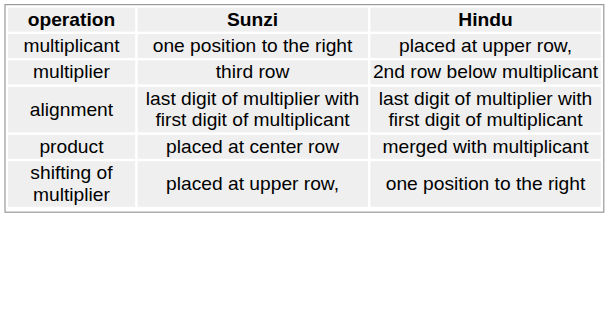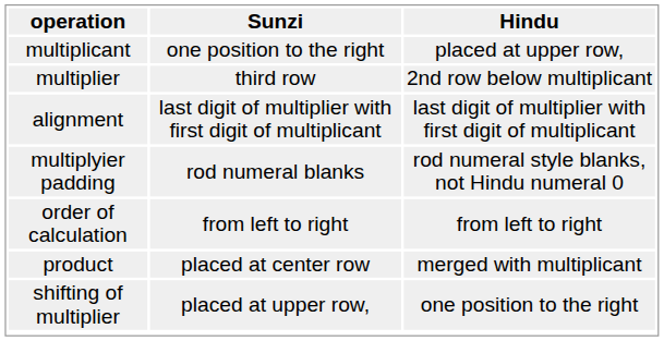+ row: multiplyier padding | rod numeral blanks | rod numeral style blanks, not Hindu numeral 0
+ row: order of calculation | from left to right | from left to right
